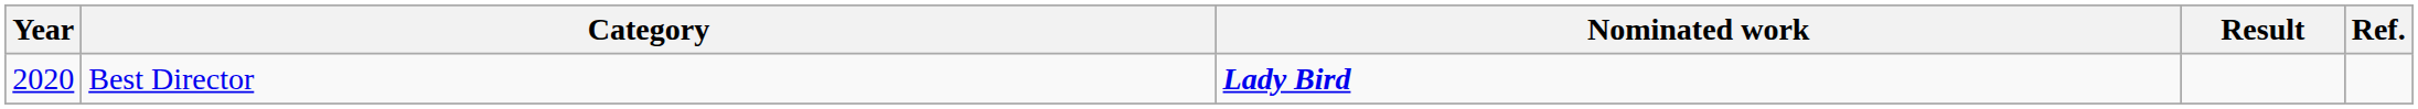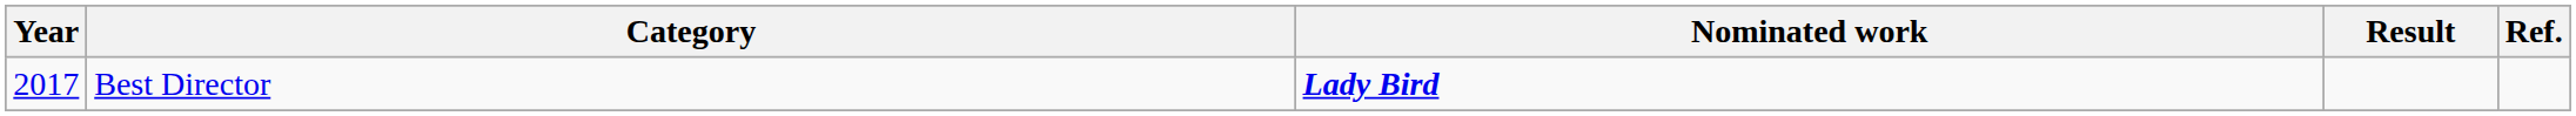Best Director | Year: 2020 -> 2017
